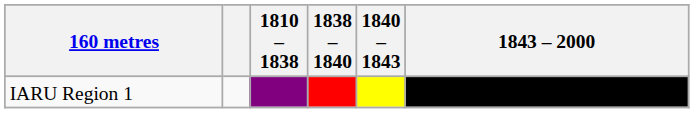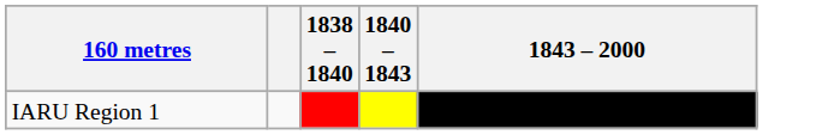- column: 1810 – 1838
